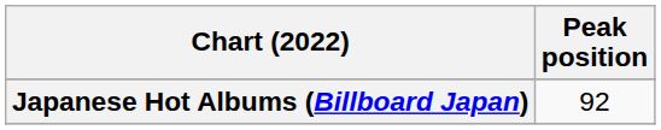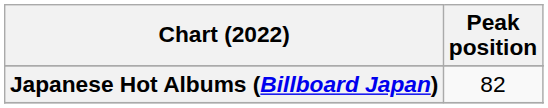Japanese Hot Albums (Billboard Japan) | Peak position: 92 -> 82
